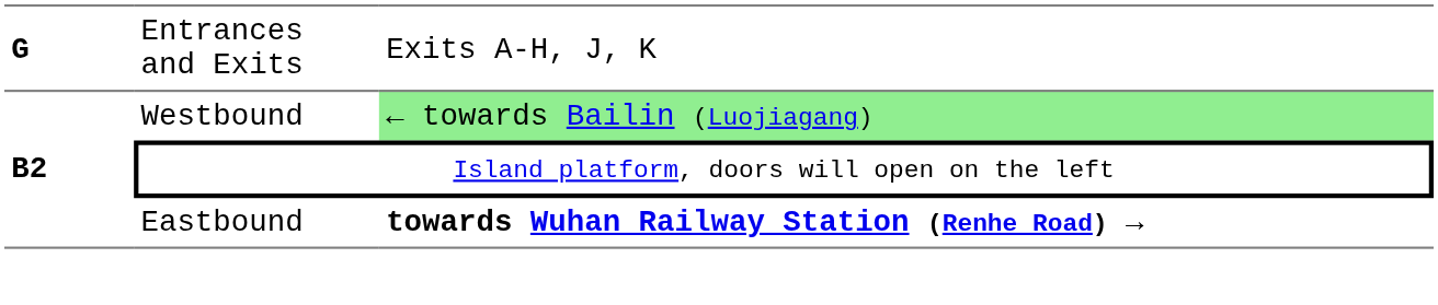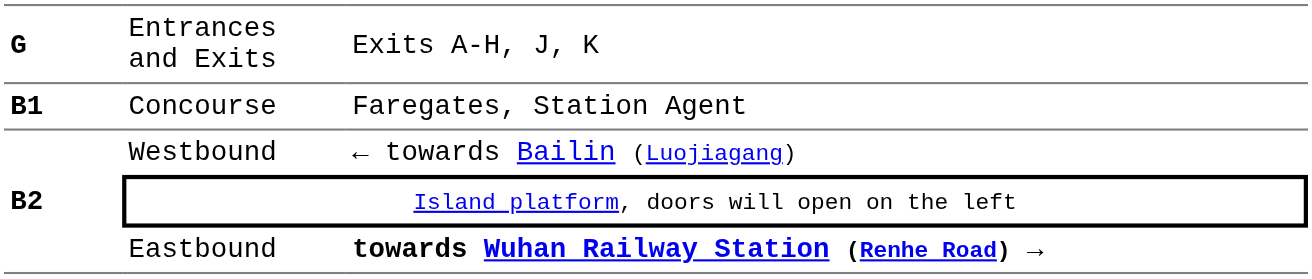+ row: B1 | Concourse | Faregates, Station Agent
Westbound | column 3: lightgreen background -> no background
